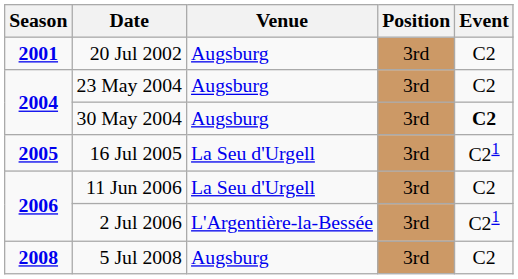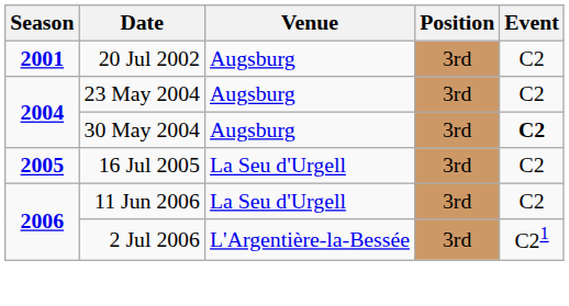16 Jul 2005 | Event: C21 -> C2
- row: 2008 | 5 Jul 2008 | Augsburg | 3rd | C2
